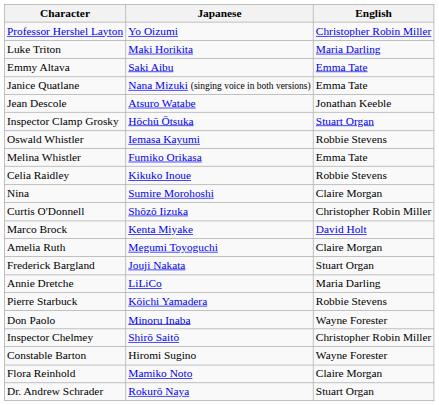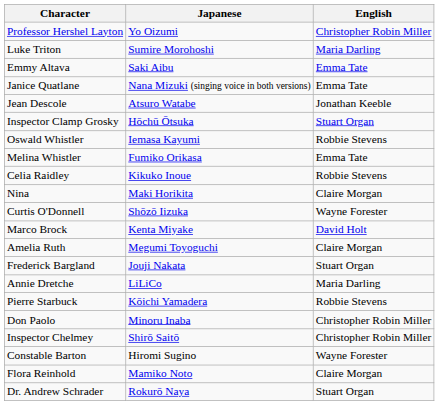Luke Triton | Japanese: Maki Horikita -> Sumire Morohoshi
Nina | Japanese: Sumire Morohoshi -> Maki Horikita
Curtis O'Donnell | English: Christopher Robin Miller -> Wayne Forester
Don Paolo | English: Wayne Forester -> Christopher Robin Miller
